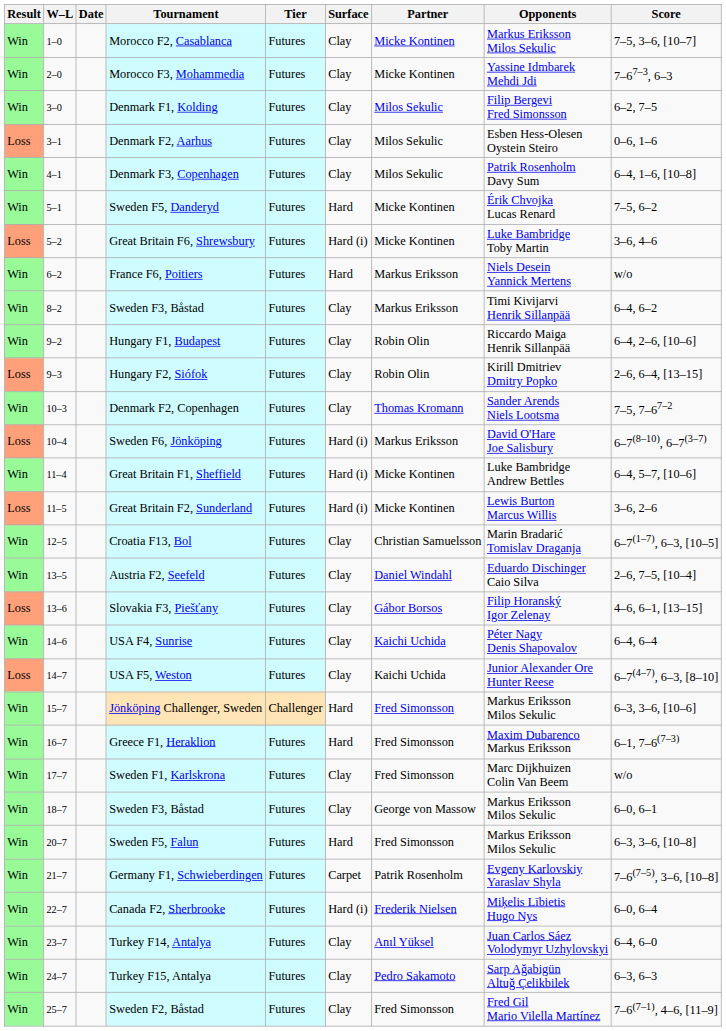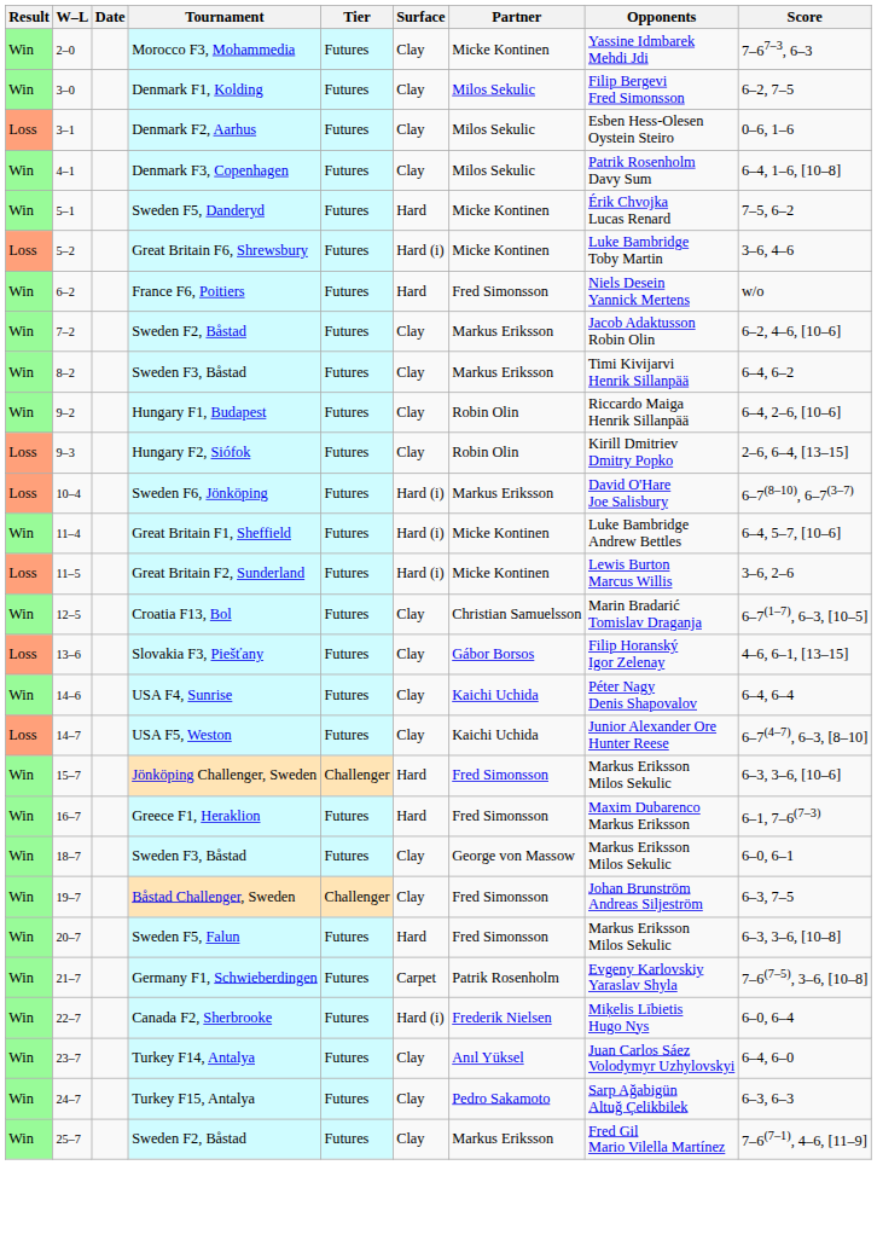- row: Win | 1–0 | Morocco F2, Casablanca | Futures | Clay | Micke Kontinen | Markus Eriksson Milos Sekulic | 7–5, 3–6, [10–7]
France F6, Poitiers | Partner: Markus Eriksson -> Fred Simonsson
+ row: Win | 7–2 | Sweden F2, Båstad | Futures | Clay | Markus Eriksson | Jacob Adaktusson Robin Olin | 6–2, 4–6, [10–6]
- row: Win | 10–3 | Denmark F2, Copenhagen | Futures | Clay | Thomas Kromann | Sander Arends Niels Lootsma | 7–5, 7–67–2
- row: Win | 13–5 | Austria F2, Seefeld | Futures | Clay | Daniel Windahl | Eduardo Dischinger Caio Silva | 2–6, 7–5, [10–4]
- row: Win | 17–7 | Sweden F1, Karlskrona | Futures | Clay | Fred Simonsson | Marc Dijkhuizen Colin Van Beem | w/o
+ row: Win | 19–7 | Båstad Challenger, Sweden | Challenger | Clay | Fred Simonsson | Johan Brunström Andreas Siljeström | 6–3, 7–5
25–7 / Sweden F2, Båstad | Partner: Fred Simonsson -> Markus Eriksson
